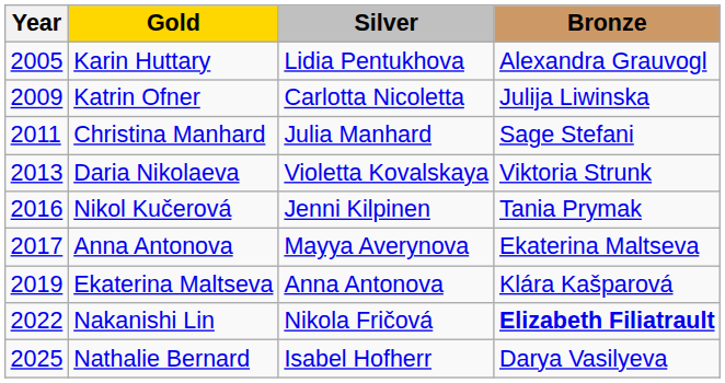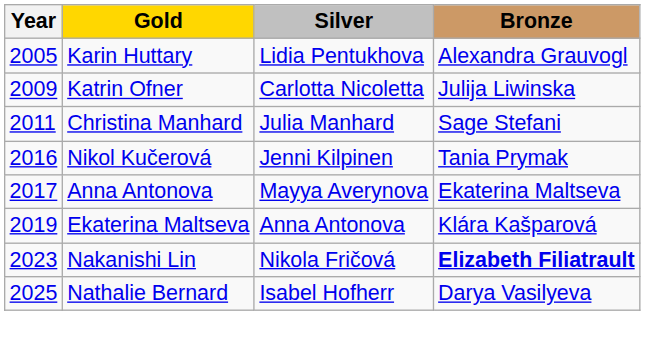- row: 2013 | Daria Nikolaeva | Violetta Kovalskaya | Viktoria Strunk
Nakanishi Lin | Year: 2022 -> 2023
